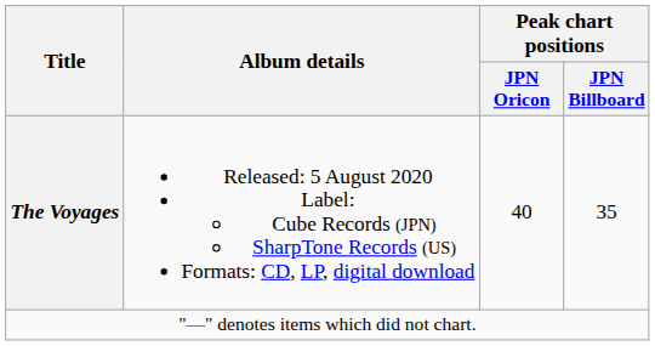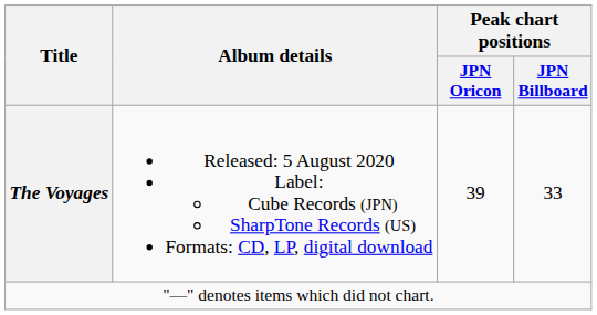The Voyages | Peak chart positions / JPN Oricon: 40 -> 39
The Voyages | Peak chart positions / JPN Billboard: 35 -> 33
